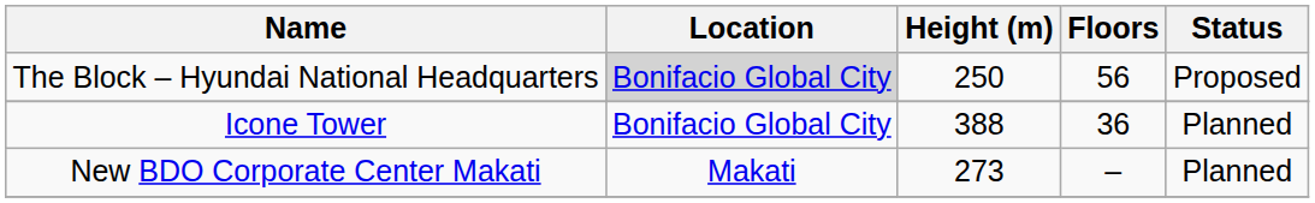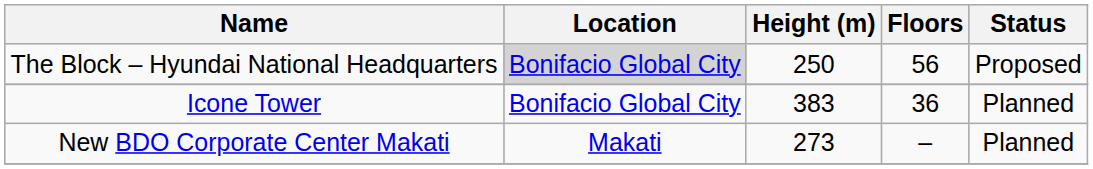Icone Tower | Height (m): 388 -> 383
